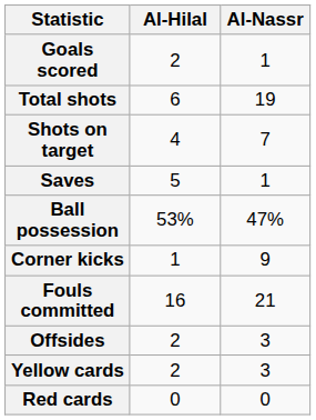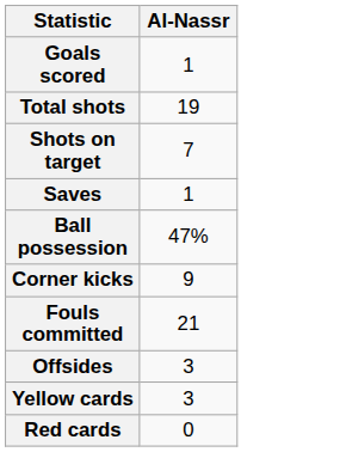- column: Al-Hilal | 2 | 6 | 4 | 5 | 53% | 1 | 16 | 2 | 2 | 0
